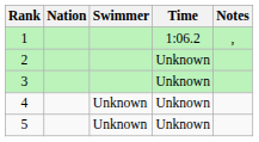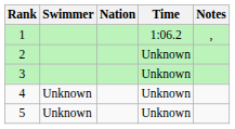columns swapped: Swimmer <-> Nation
